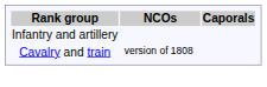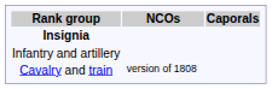+ row: Insignia
